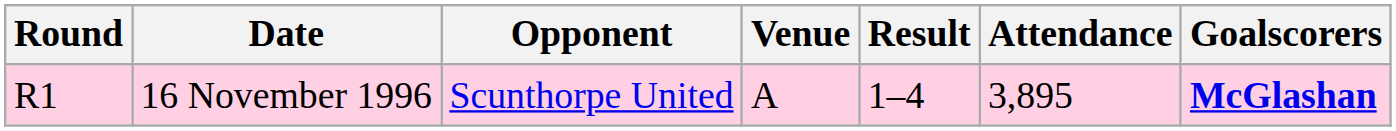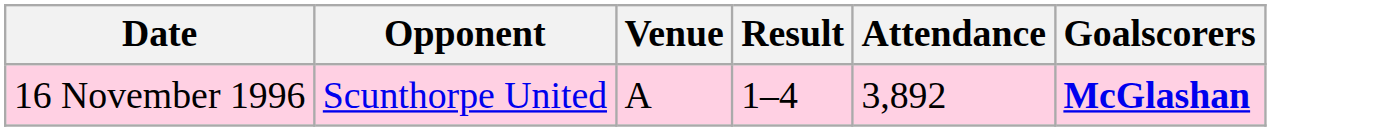- column: Round | R1
16 November 1996 | Attendance: 3,895 -> 3,892
